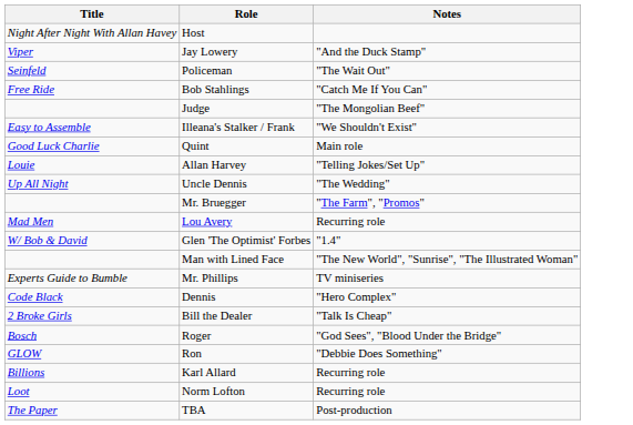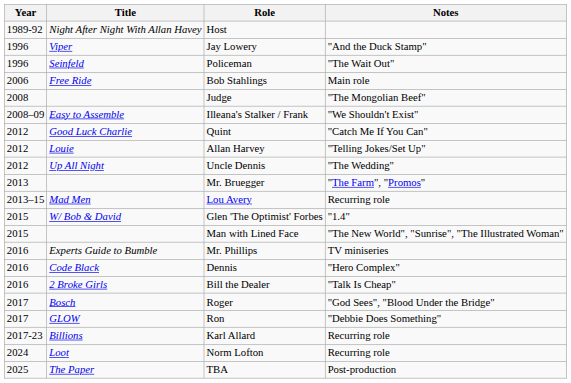+ column: Year | 1989-92 | 1996 | 1996 | 2006 | 2008 | 2008–09 | 2012 | 2012 | 2012 | 2013 | 2013–15 | 2015 | 2015 | 2016 | 2016 | 2016 | 2017 | 2017 | 2017-23 | 2024 | 2025
Bob Stahlings | Notes: "Catch Me If You Can" -> Main role
Quint | Notes: Main role -> "Catch Me If You Can"
